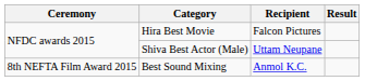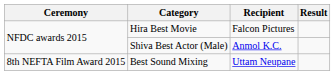Shiva Best Actor (Male) | Recipient: Uttam Neupane -> Anmol K.C.
Best Sound Mixing | Recipient: Anmol K.C. -> Uttam Neupane
